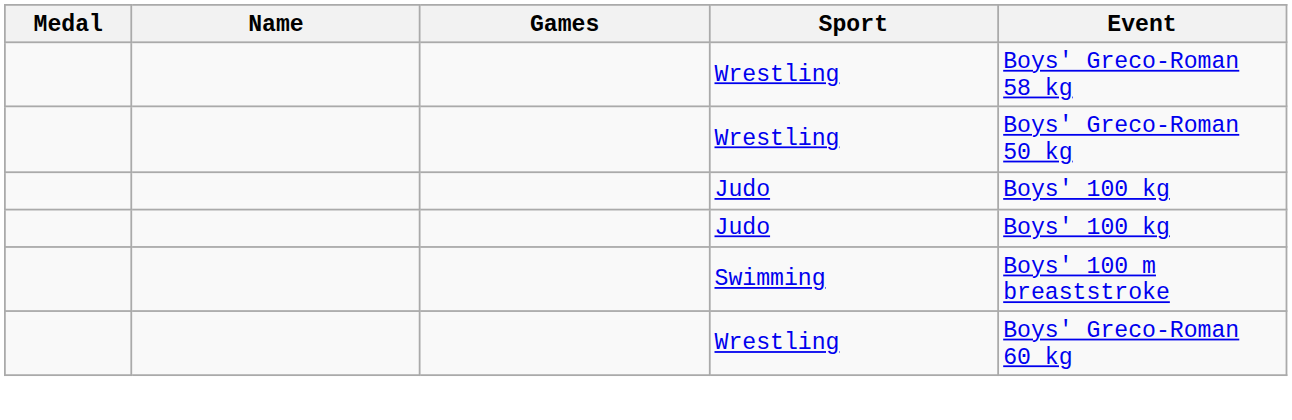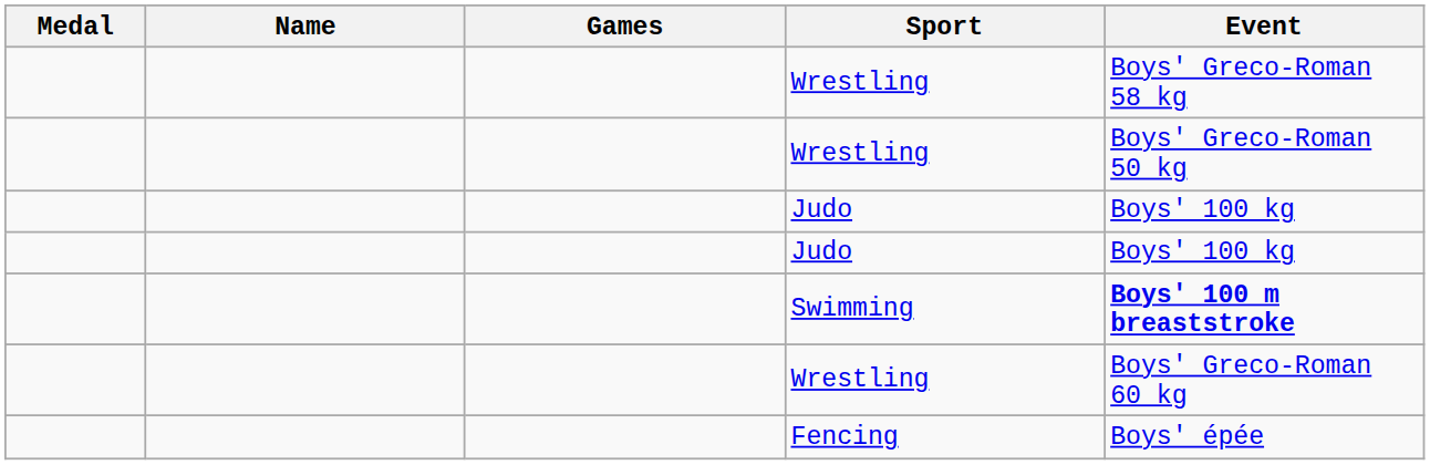Swimming | Event: normal -> bold
+ row: Fencing | Boys' épée
